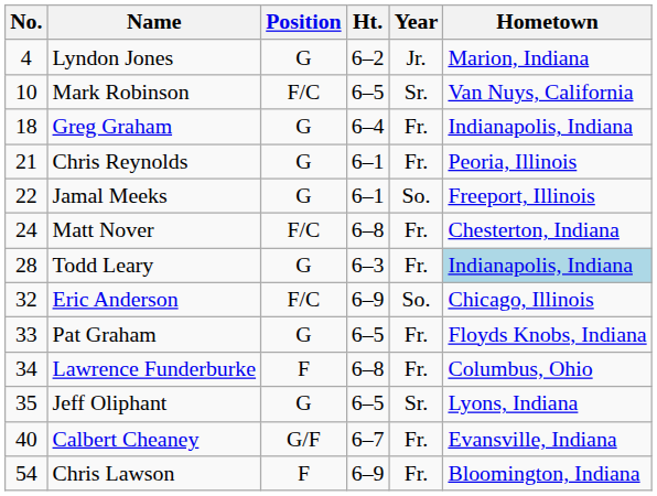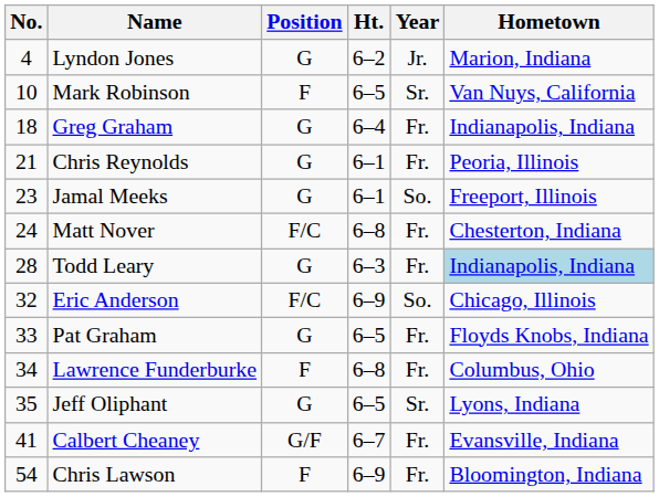Mark Robinson | Position: F/C -> F
Jamal Meeks | No.: 22 -> 23
Calbert Cheaney | No.: 40 -> 41
